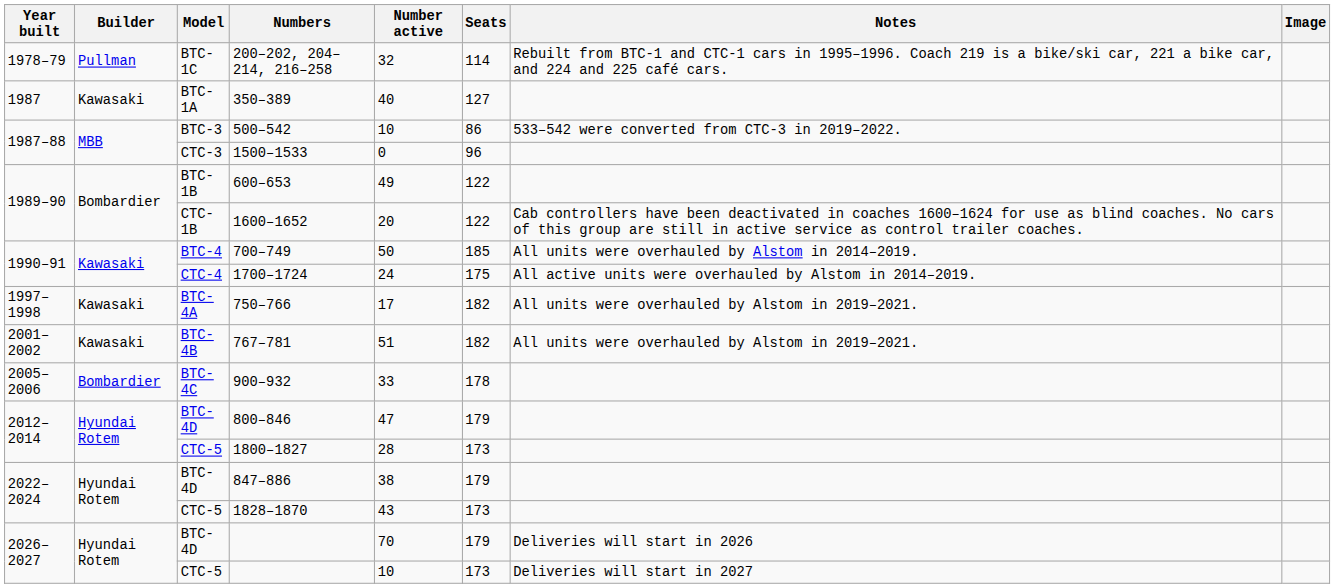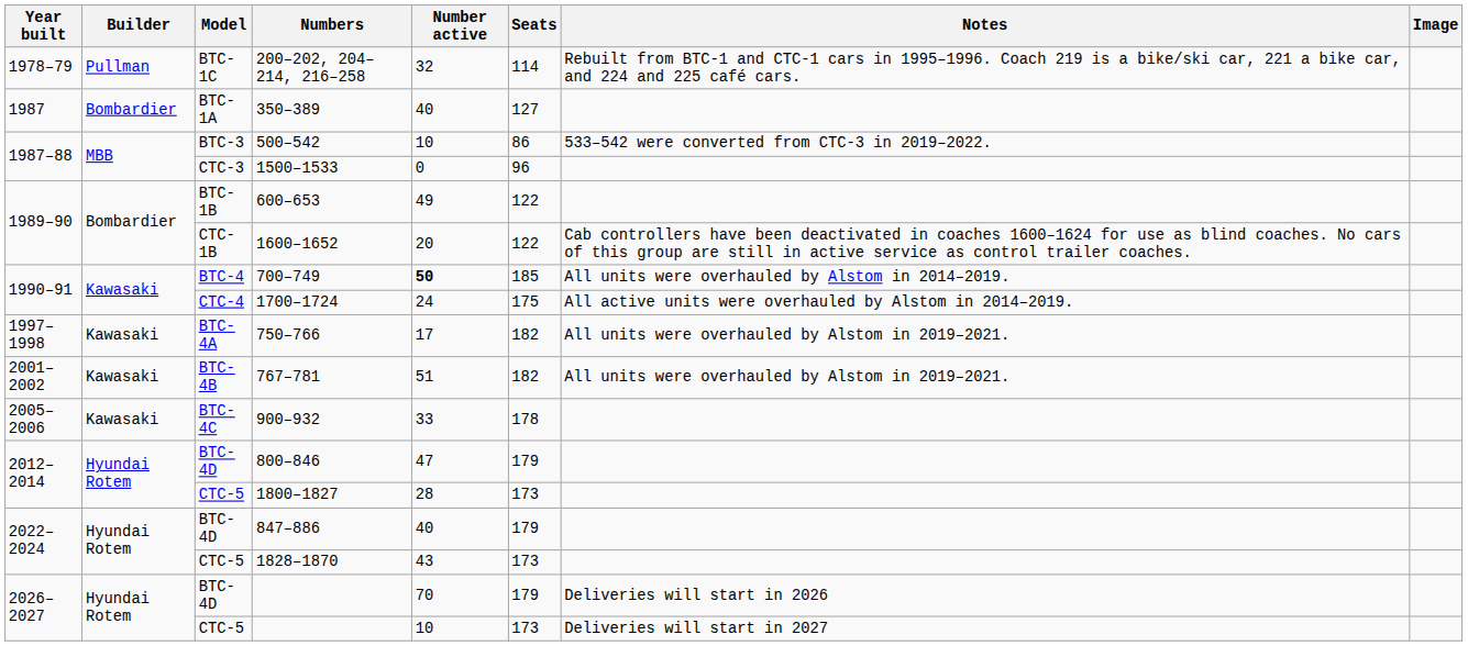350–389 | Builder: Kawasaki -> Bombardier
700–749 | Number active: normal -> bold
900–932 | Builder: Bombardier -> Kawasaki
847–886 | Number active: 38 -> 40
